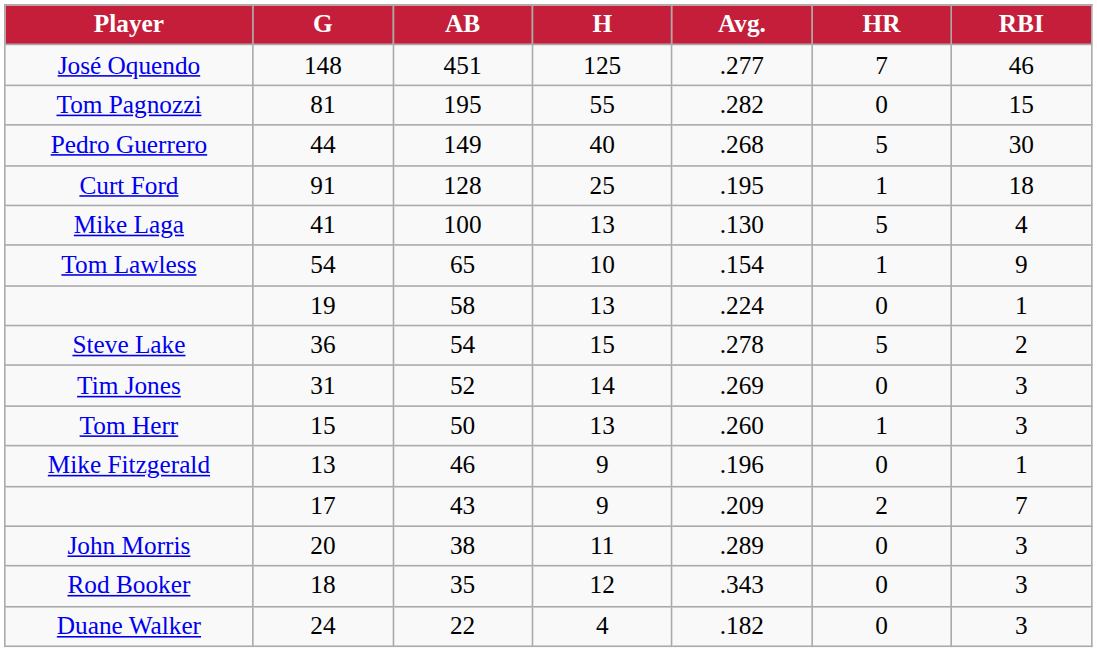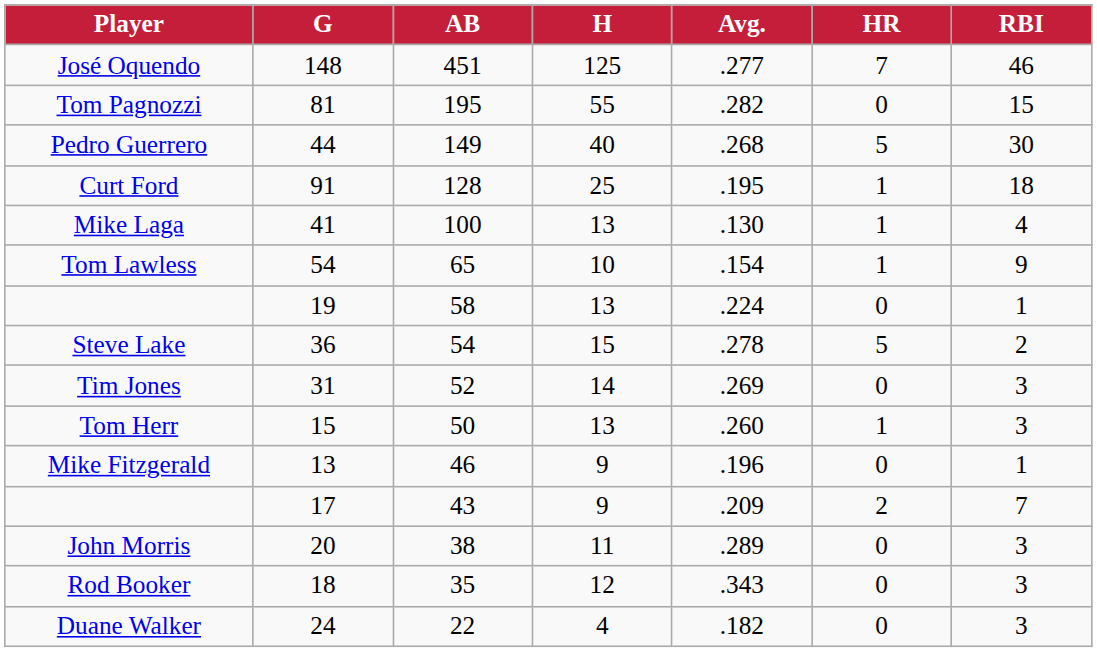Mike Laga | HR: 5 -> 1
